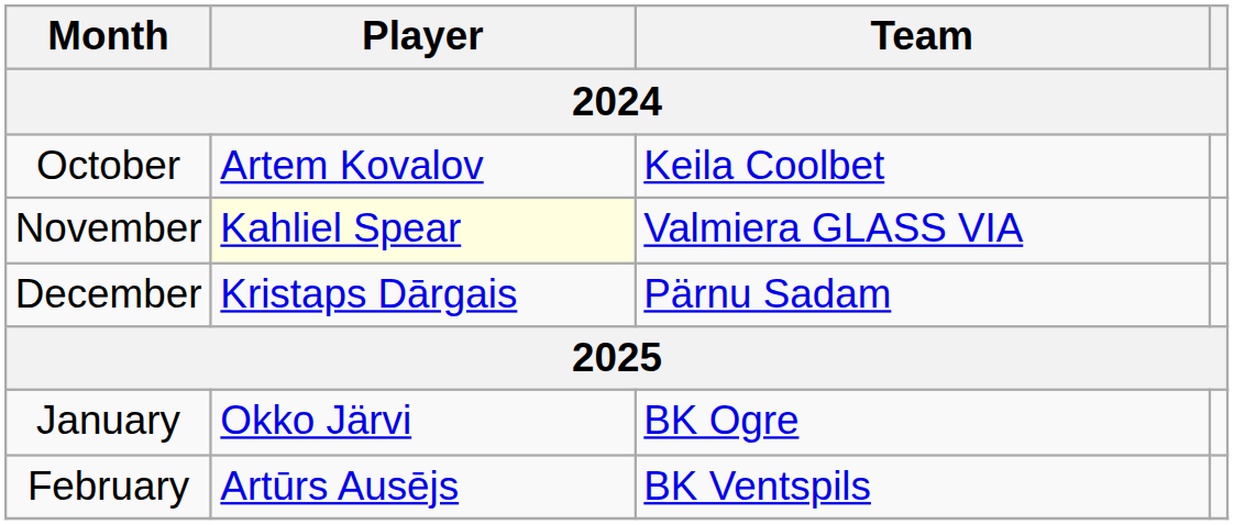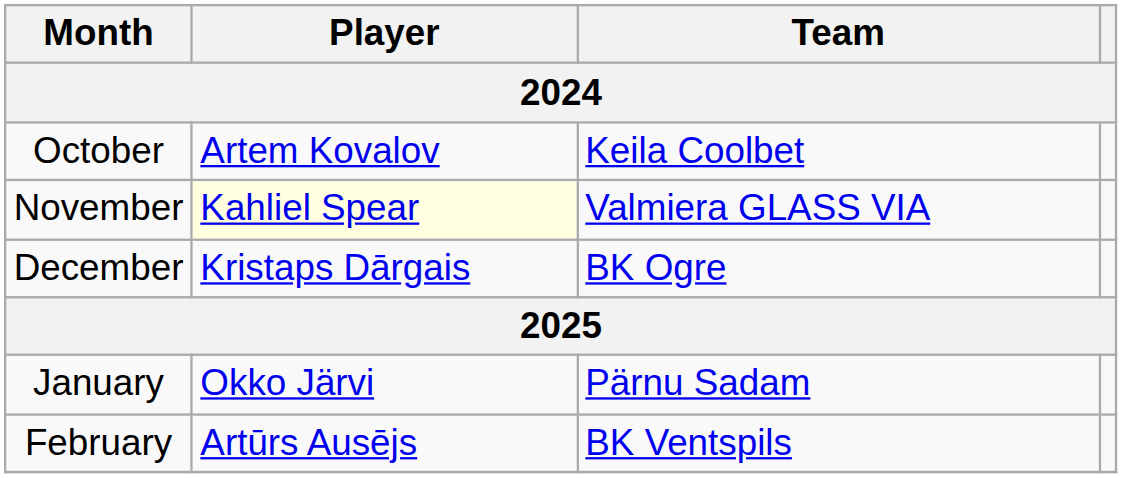December | Team: Pärnu Sadam -> BK Ogre
January | Team: BK Ogre -> Pärnu Sadam
